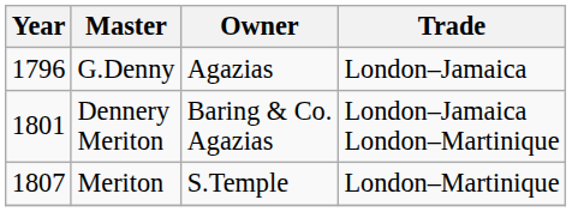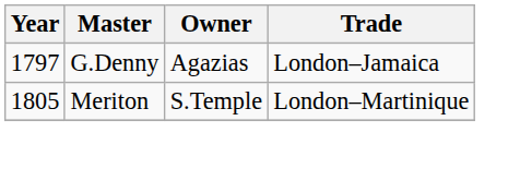G.Denny | Year: 1796 -> 1797
- row: 1801 | Dennery Meriton | Baring & Co. Agazias | London–Jamaica London–Martinique
Meriton | Year: 1807 -> 1805
